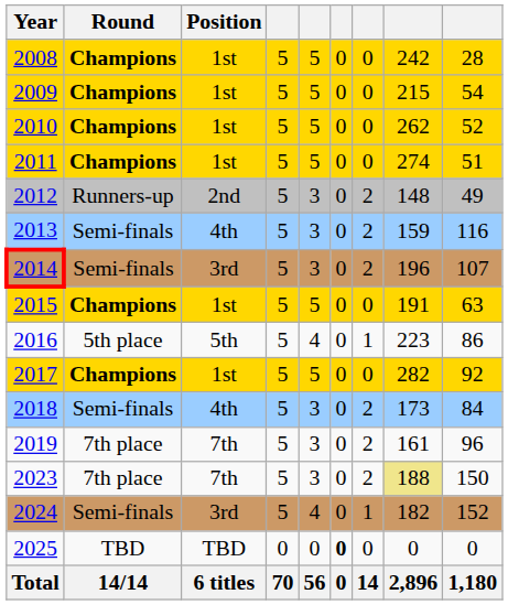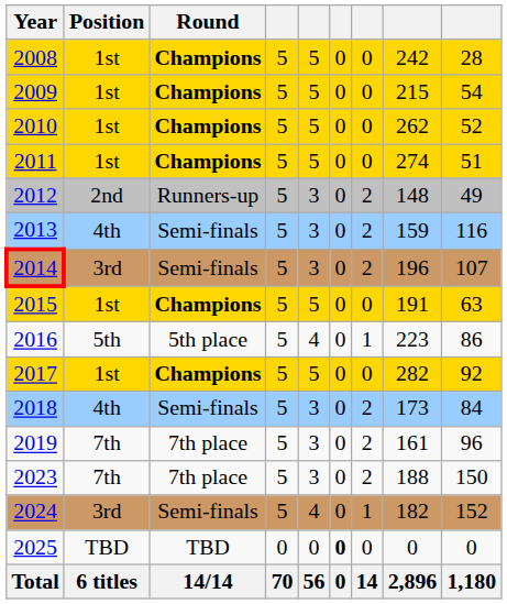columns swapped: Round <-> Position
2023 | column 8: khaki background -> no background
